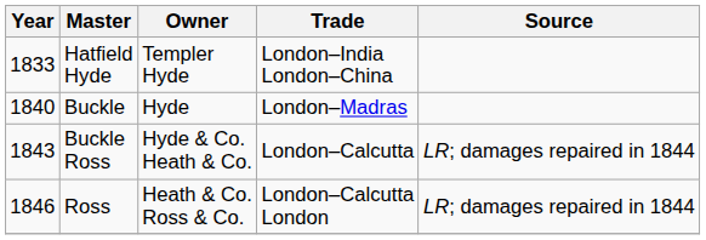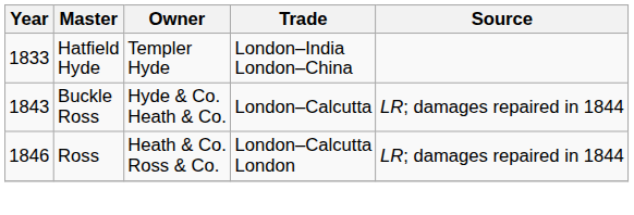- row: 1840 | Buckle | Hyde | London–Madras
